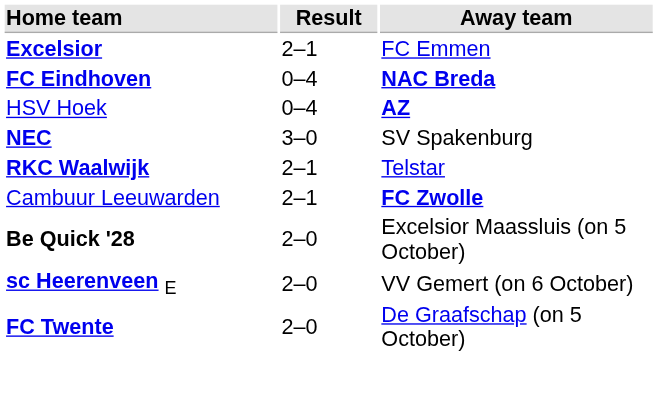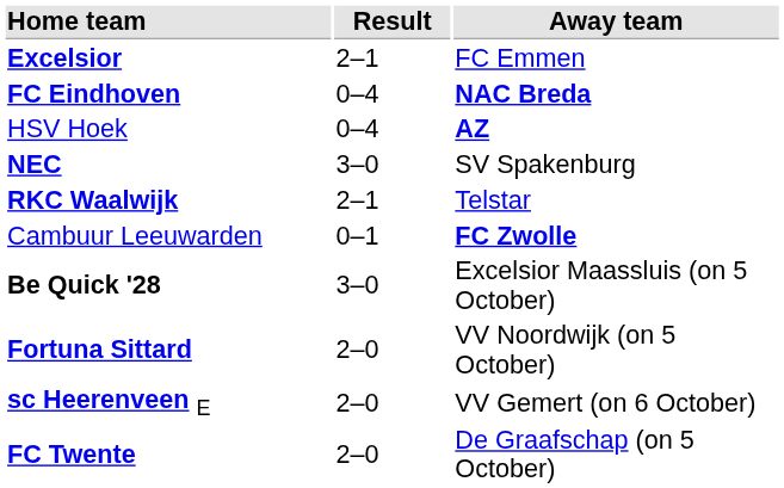Cambuur Leeuwarden | Result: 2–1 -> 0–1
Be Quick '28 | Result: 2–0 -> 3–0
+ row: Fortuna Sittard | 2–0 | VV Noordwijk (on 5 October)
